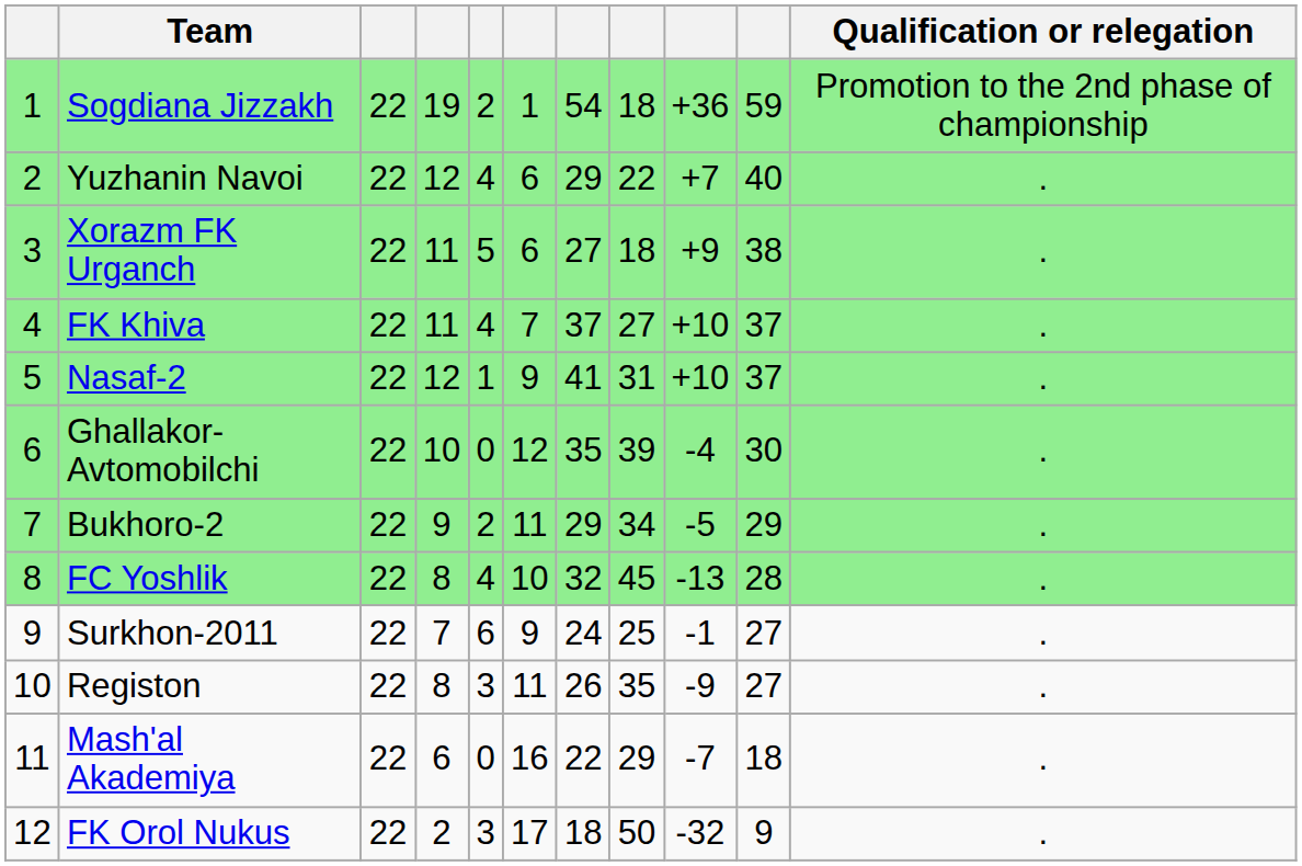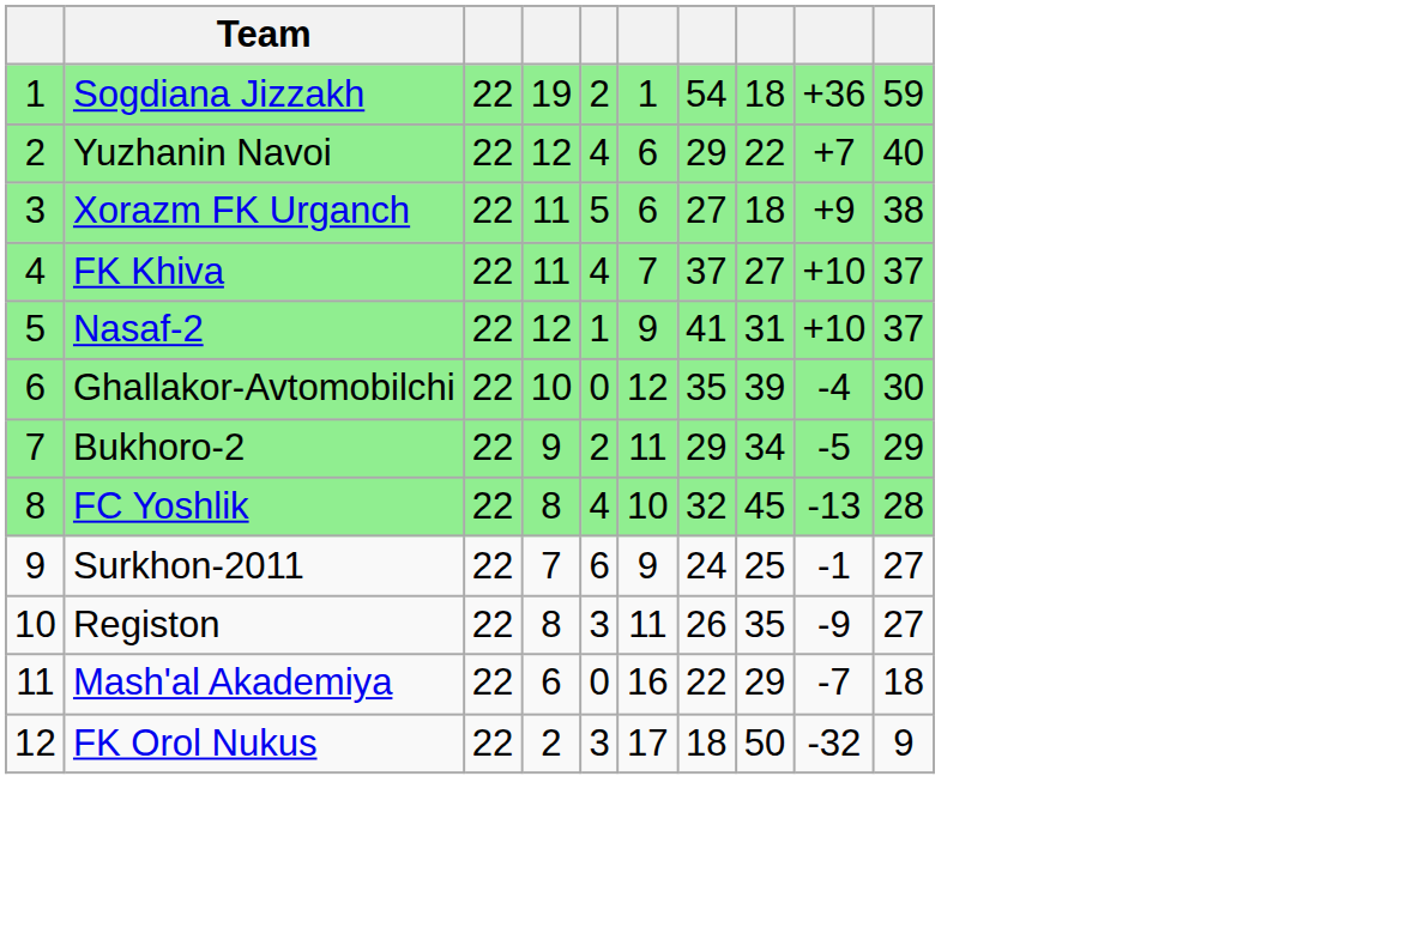- column: Qualification or relegation | Promotion to the 2nd phase of championship | . | . | . | . | . | . | . | . | . | . | .
